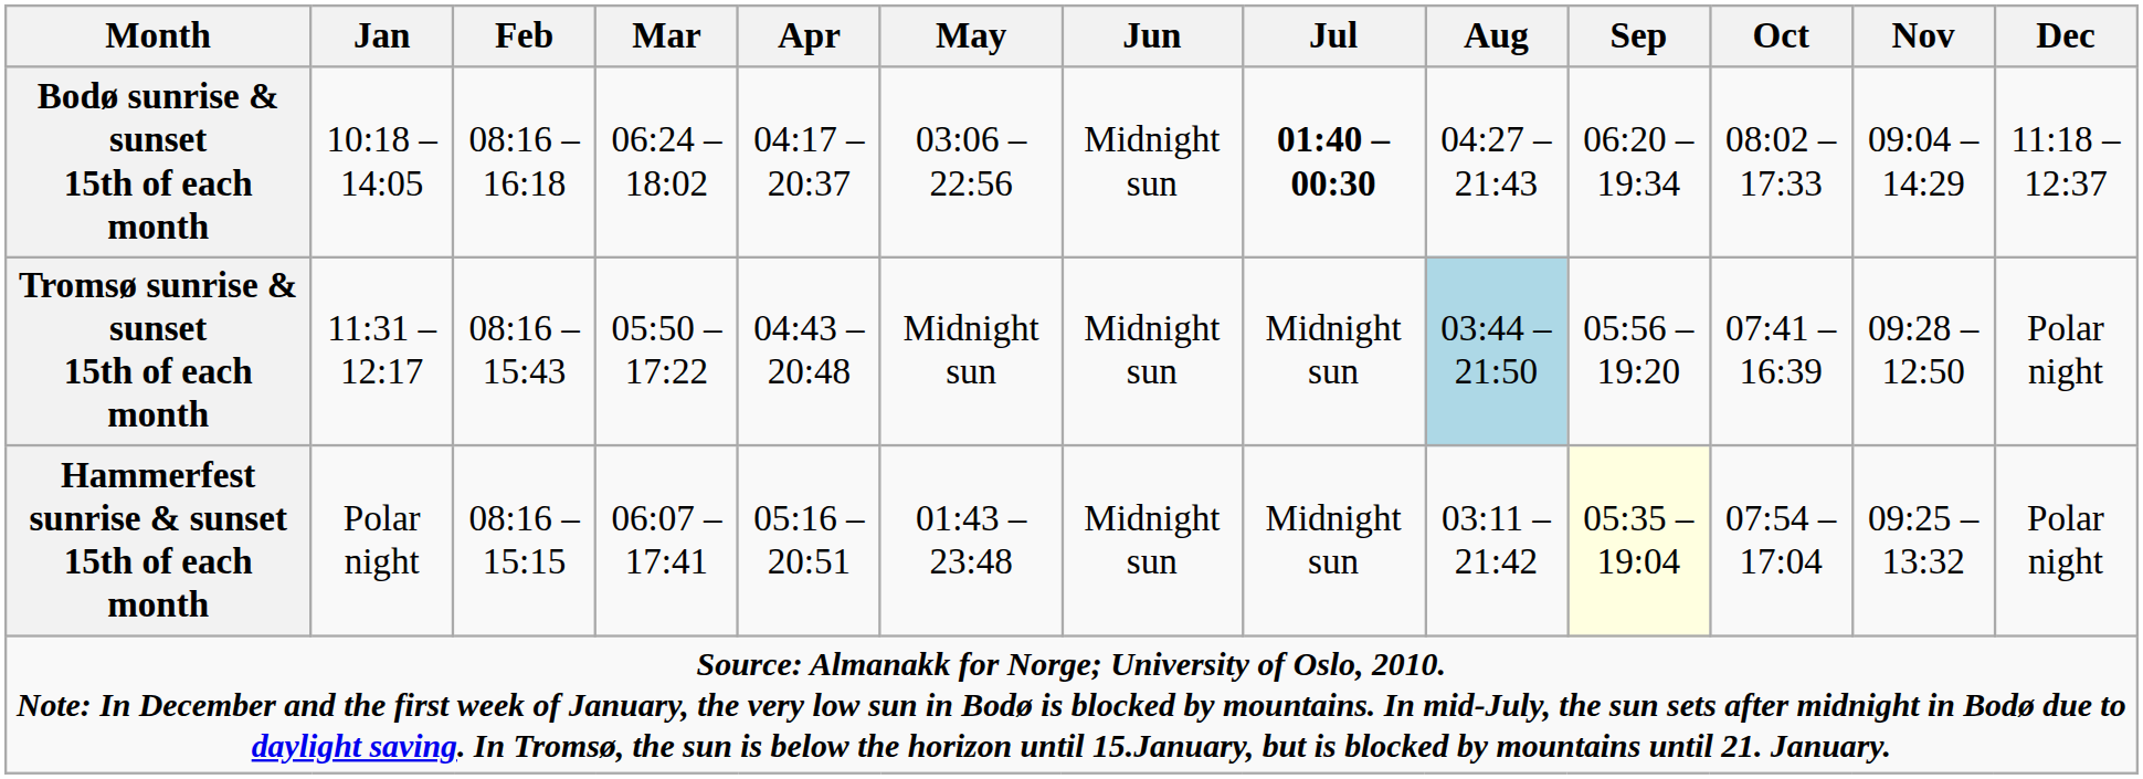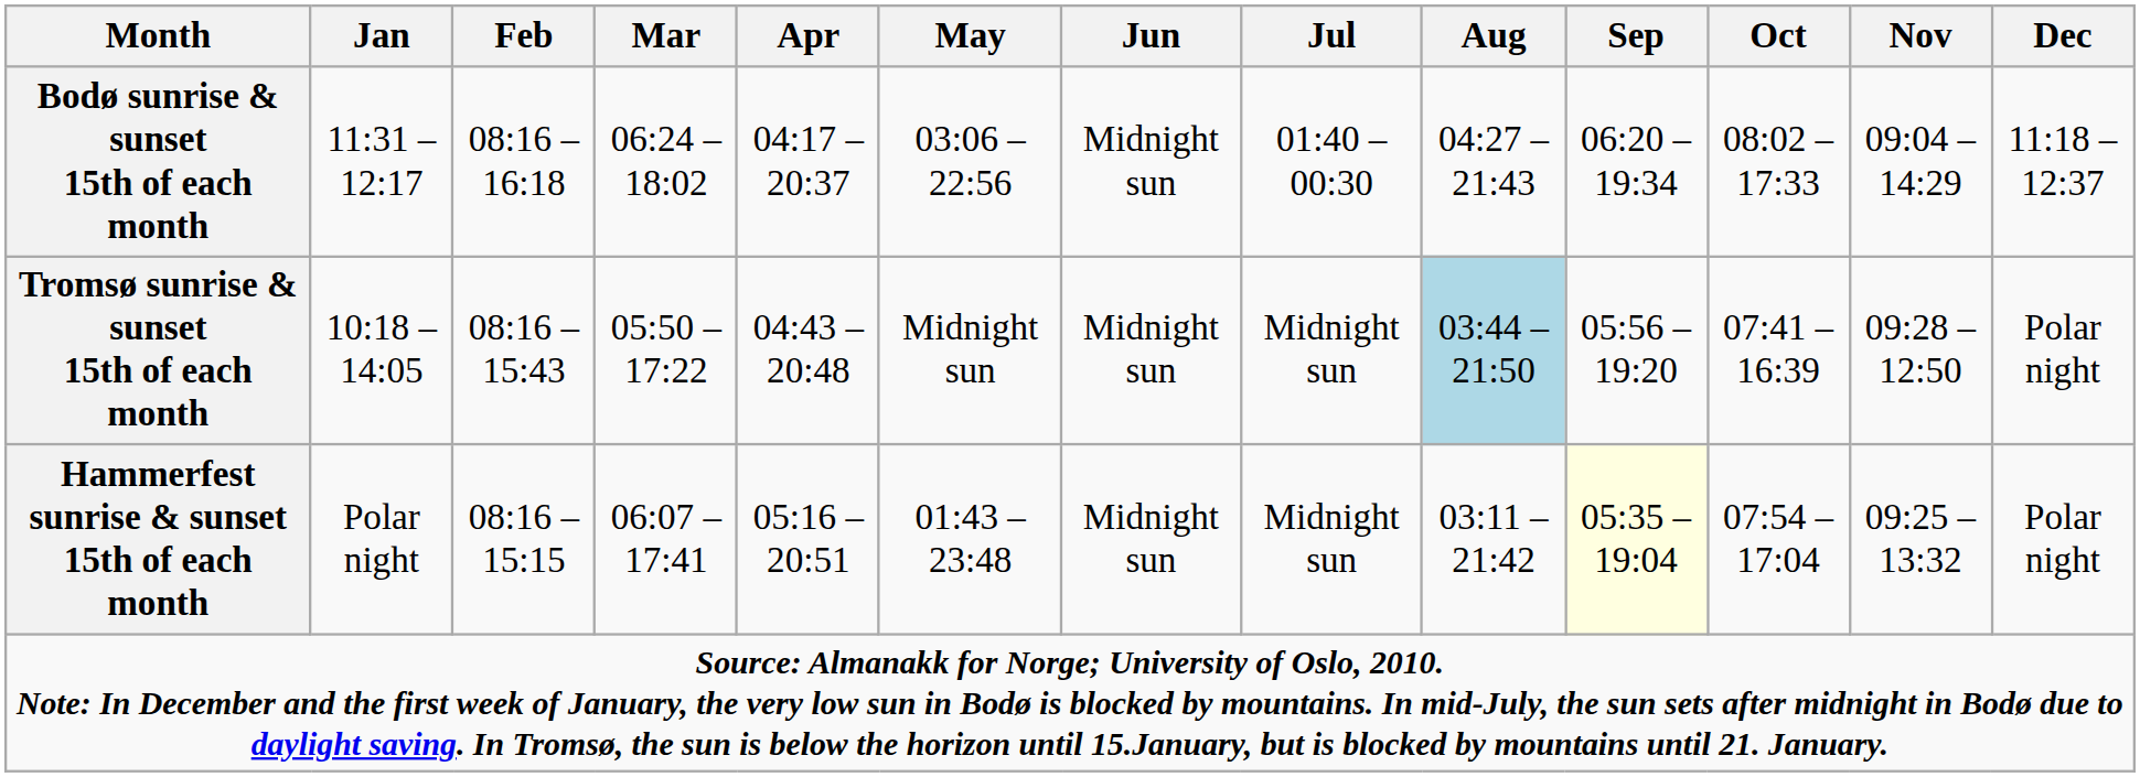Bodø sunrise & sunset 15th of each month | Jan: 10:18 – 14:05 -> 11:31 – 12:17
Bodø sunrise & sunset 15th of each month | Jul: bold -> normal
Tromsø sunrise & sunset 15th of each month | Jan: 11:31 – 12:17 -> 10:18 – 14:05
